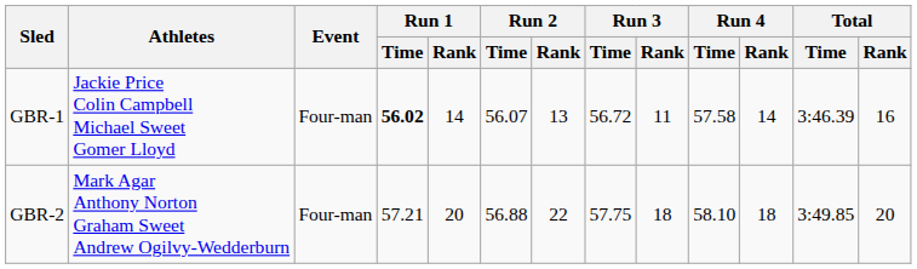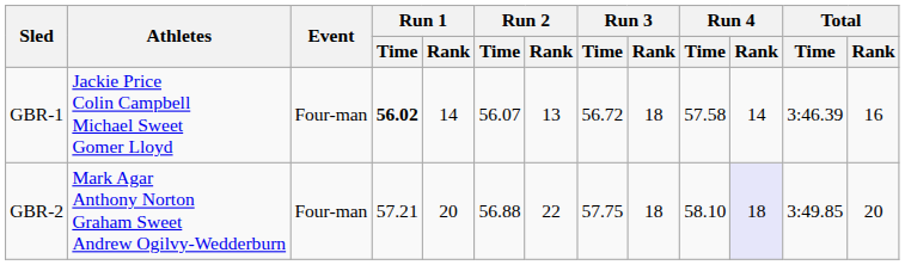GBR-1 | Run 3 / Rank: 11 -> 18
GBR-2 | Run 4 / Rank: no background -> lavender background
